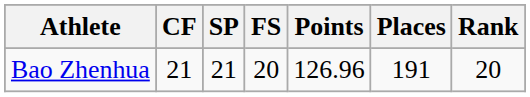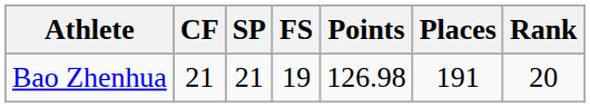Bao Zhenhua | FS: 20 -> 19
Bao Zhenhua | Points: 126.96 -> 126.98
